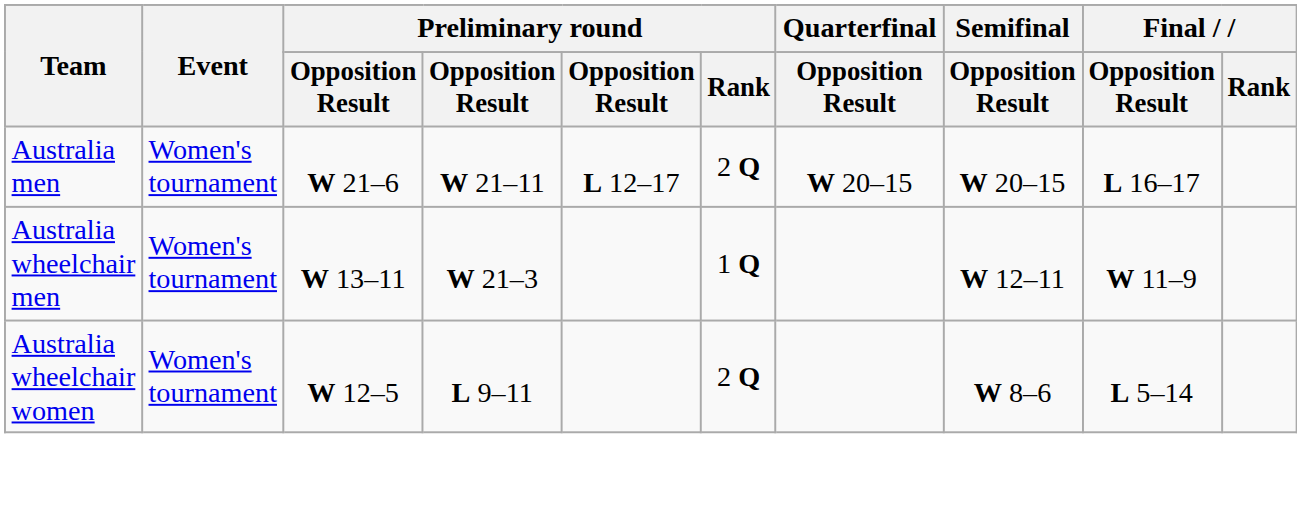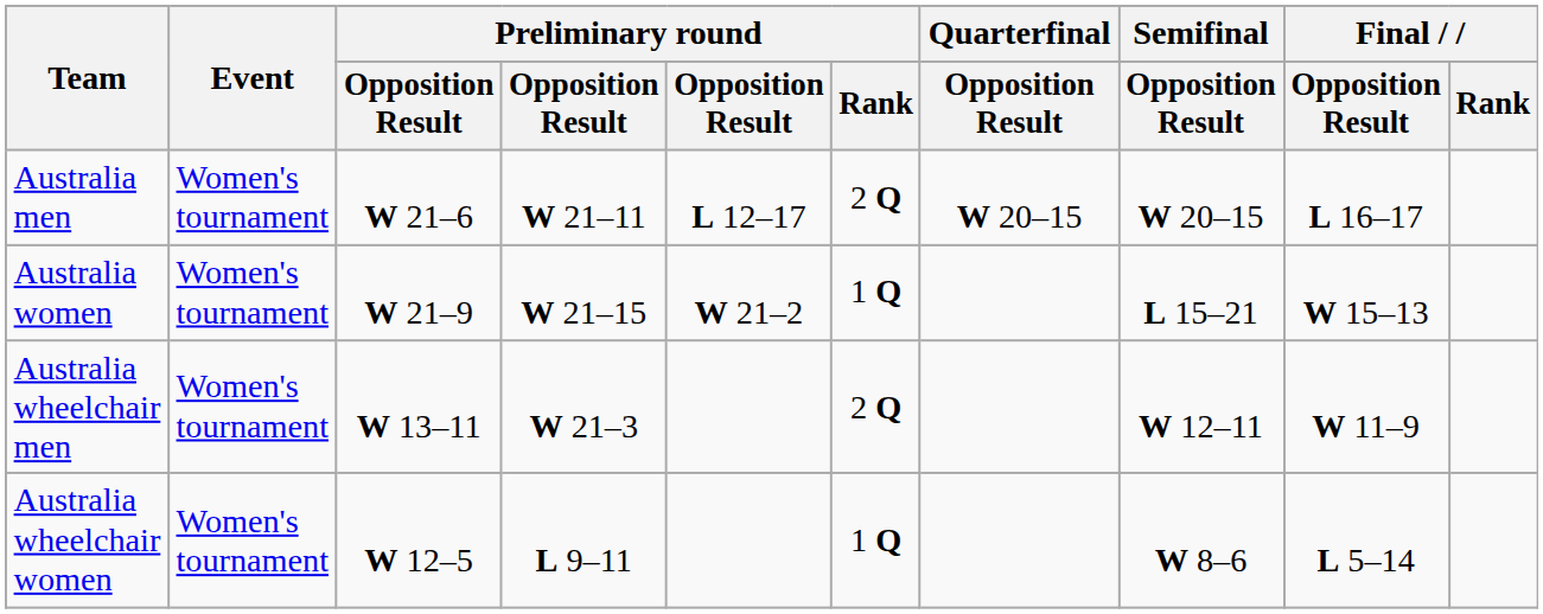+ row: Australia women | Women's tournament | W 21–9 | W 21–15 | W 21–2 | 1 Q | L 15–21 | W 15–13
Australia wheelchair men | Preliminary round / Rank: 1 Q -> 2 Q
Australia wheelchair women | Preliminary round / Rank: 2 Q -> 1 Q
